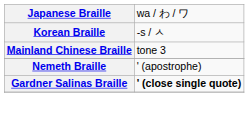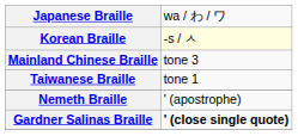Korean Braille | column 2: no background -> lightyellow background
+ row: Taiwanese Braille | tone 1
